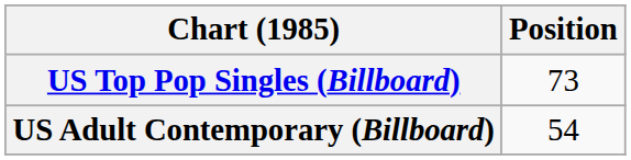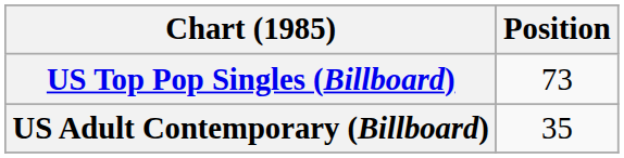US Adult Contemporary (Billboard) | Position: 54 -> 35
